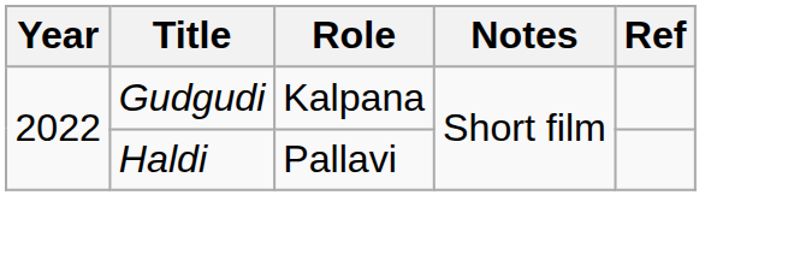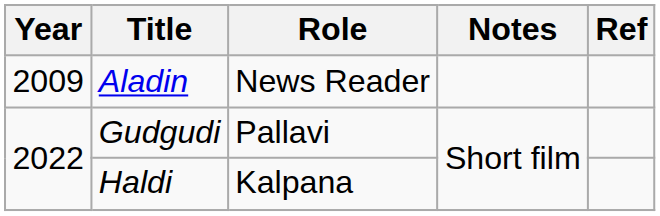+ row: 2009 | Aladin | News Reader
Gudgudi | Role: Kalpana -> Pallavi
Haldi | Role: Pallavi -> Kalpana
